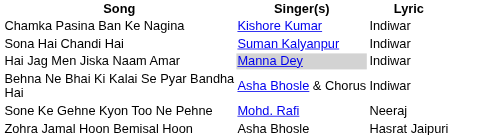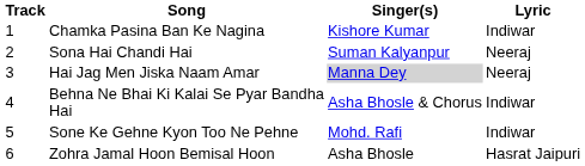+ column: Track | 1 | 2 | 3 | 4 | 5 | 6
Sona Hai Chandi Hai | Lyric: Indiwar -> Neeraj
Hai Jag Men Jiska Naam Amar | Lyric: Indiwar -> Neeraj
Sone Ke Gehne Kyon Too Ne Pehne | Lyric: Neeraj -> Indiwar
